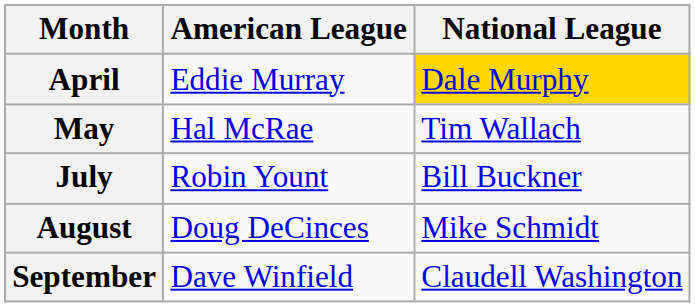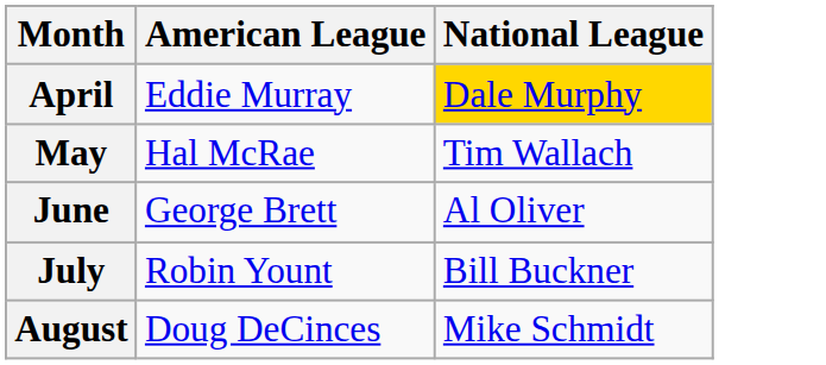+ row: June | George Brett | Al Oliver
- row: September | Dave Winfield | Claudell Washington
